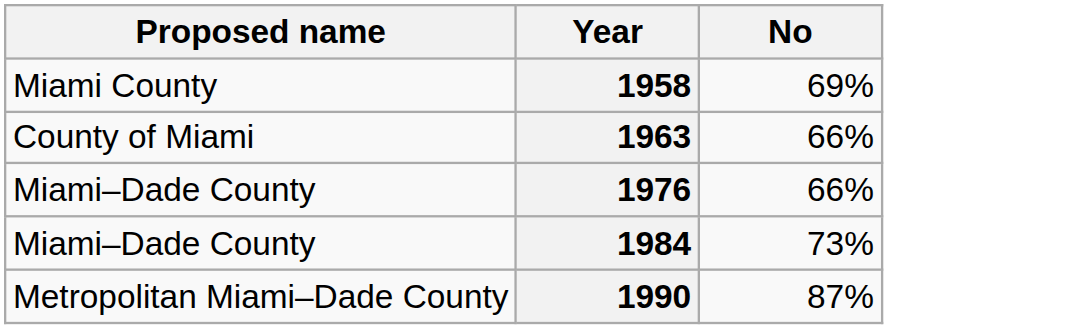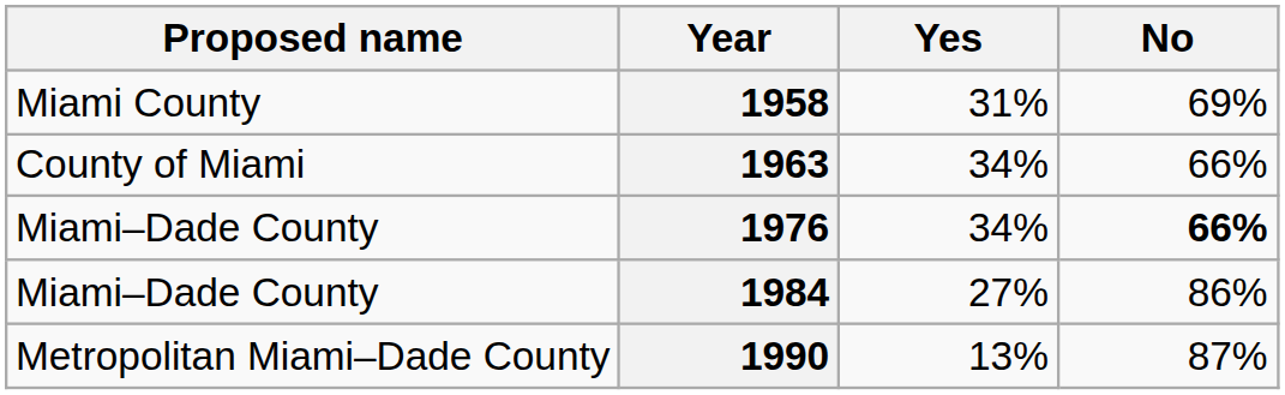+ column: Yes | 31% | 34% | 34% | 27% | 13%
1976 | No: normal -> bold
1984 | No: 73% -> 86%
